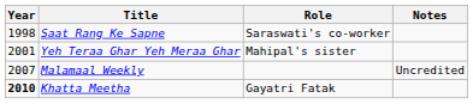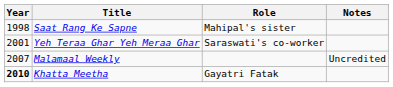Saat Rang Ke Sapne | Role: Saraswati's co-worker -> Mahipal's sister
Yeh Teraa Ghar Yeh Meraa Ghar | Role: Mahipal's sister -> Saraswati's co-worker
